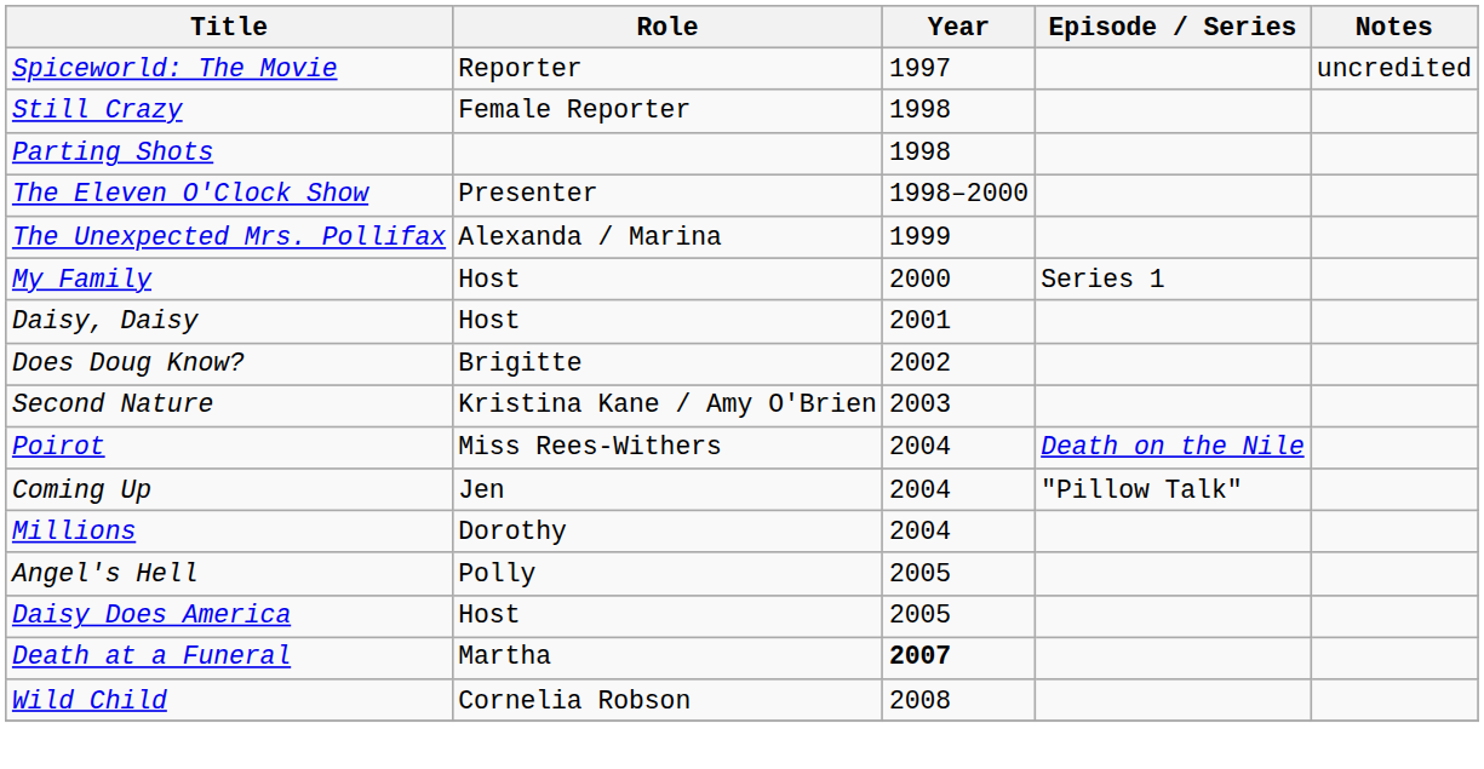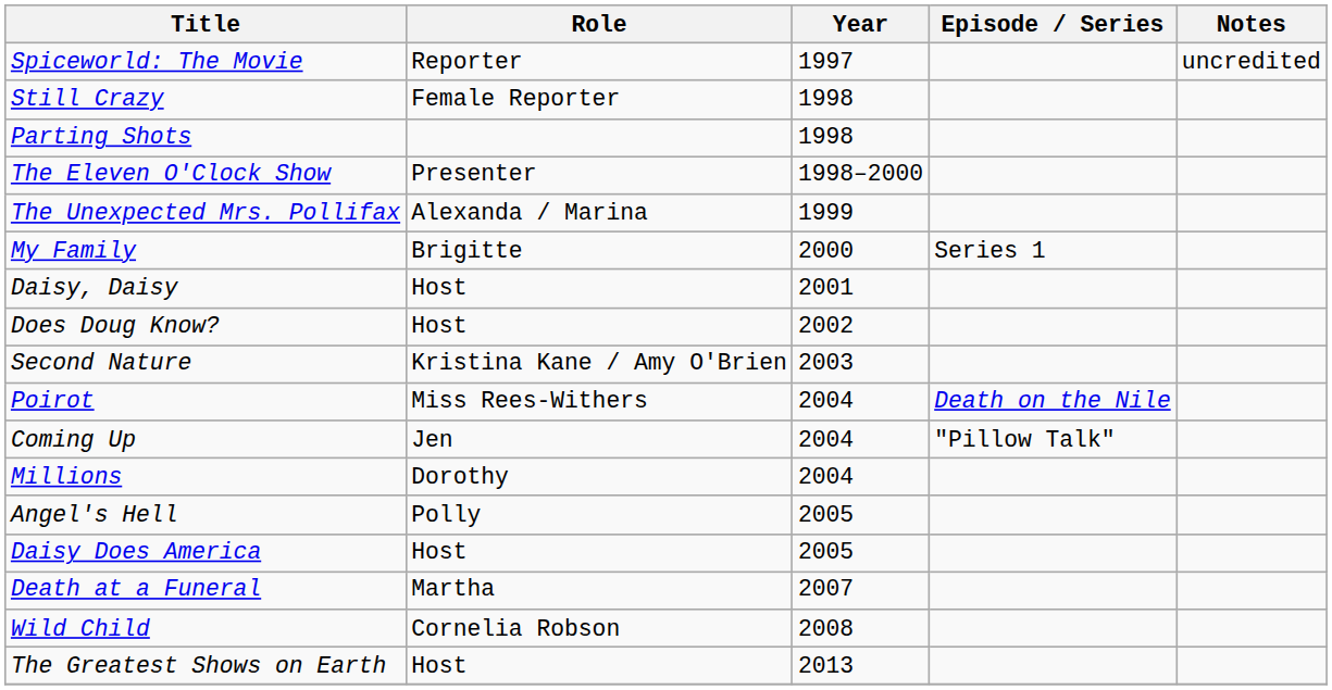My Family | Role: Host -> Brigitte
Does Doug Know? | Role: Brigitte -> Host
Death at a Funeral | Year: bold -> normal
+ row: The Greatest Shows on Earth | Host | 2013
